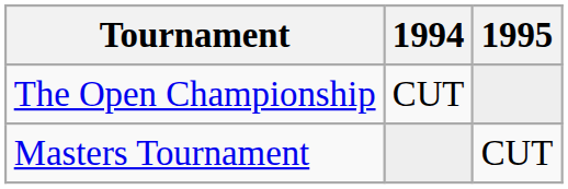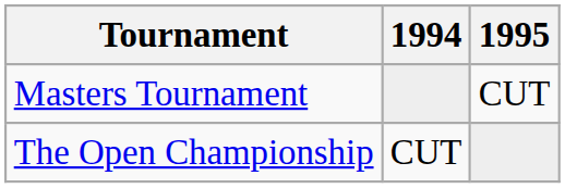rows swapped: Masters Tournament <-> The Open Championship
